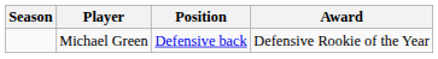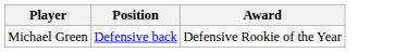- column: Season
